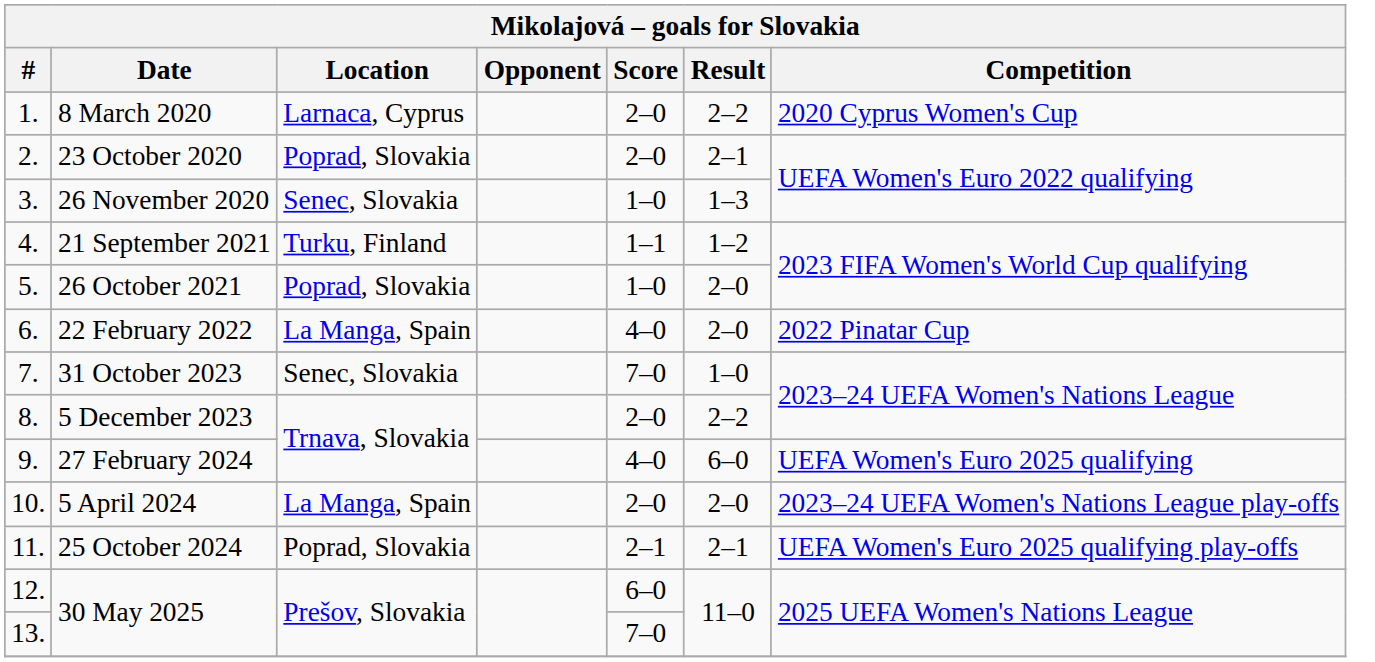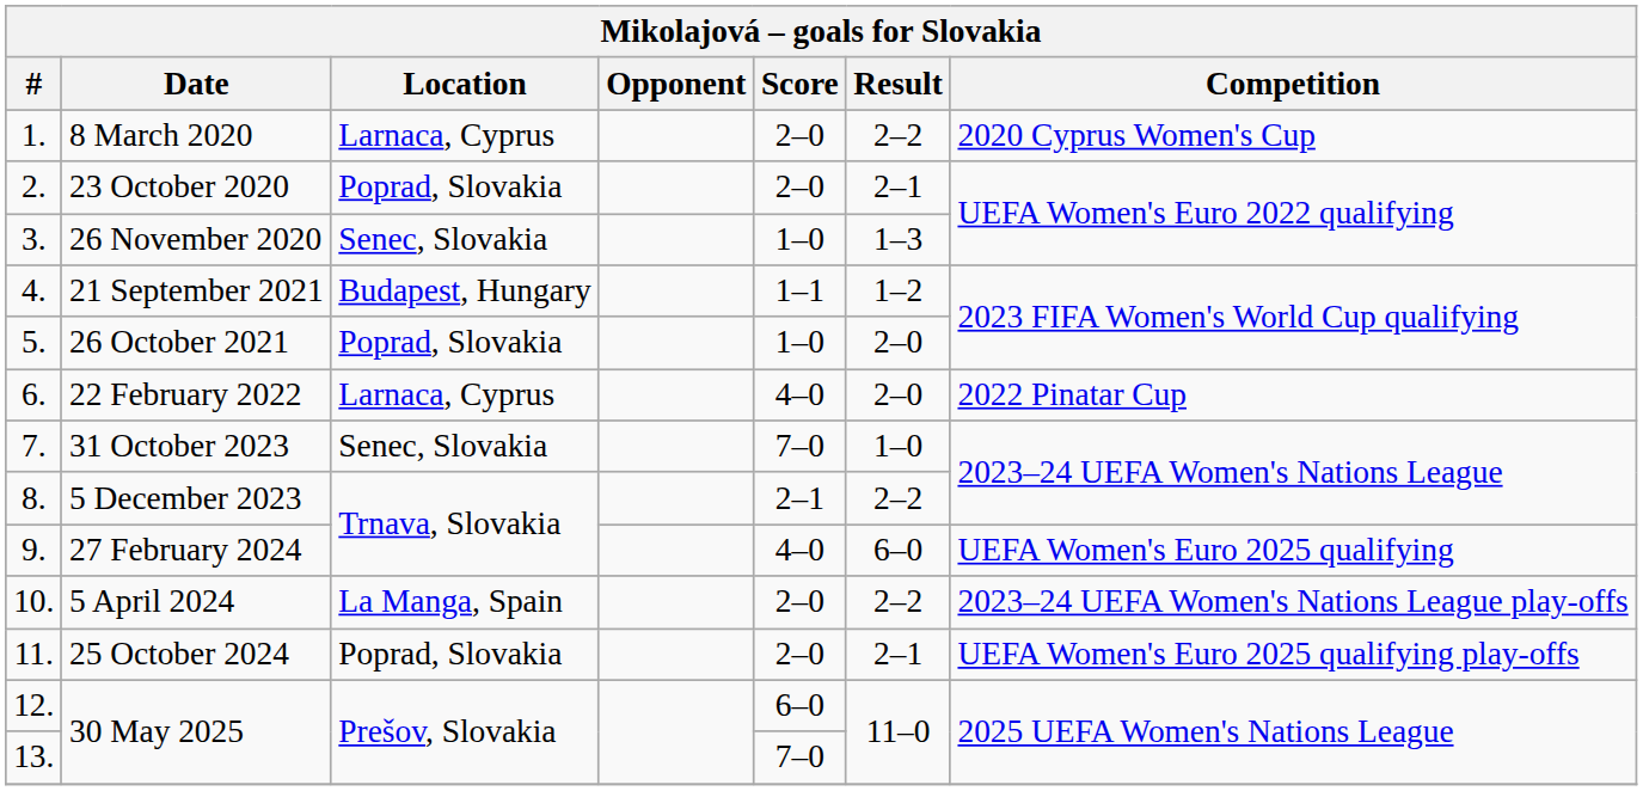21 September 2021 | Location: Turku, Finland -> Budapest, Hungary
22 February 2022 | Location: La Manga, Spain -> Larnaca, Cyprus
5 December 2023 | Score: 2–0 -> 2–1
5 April 2024 | Result: 2–0 -> 2–2
25 October 2024 | Score: 2–1 -> 2–0
